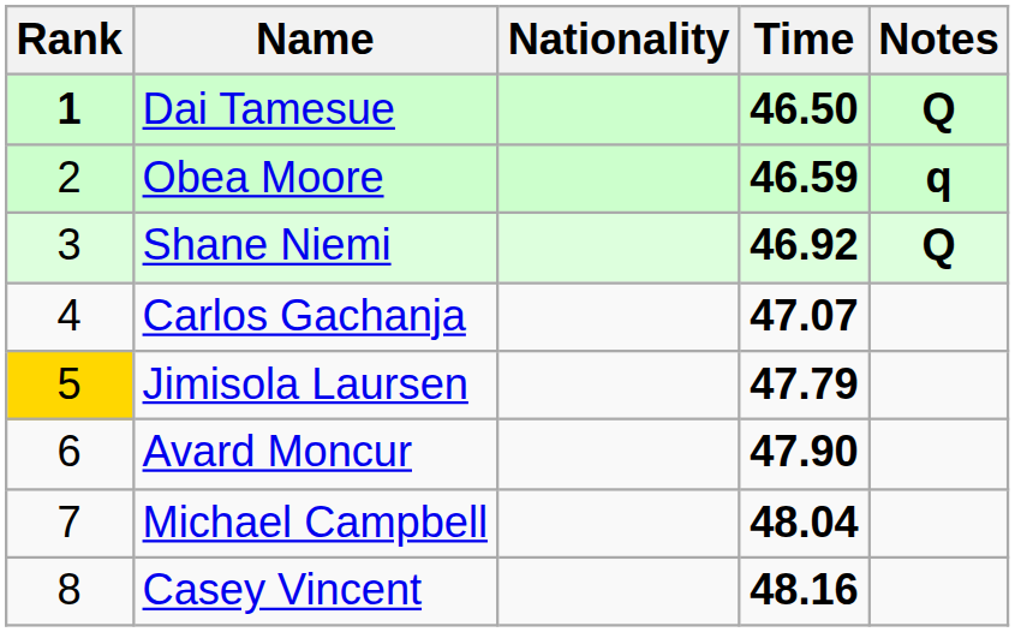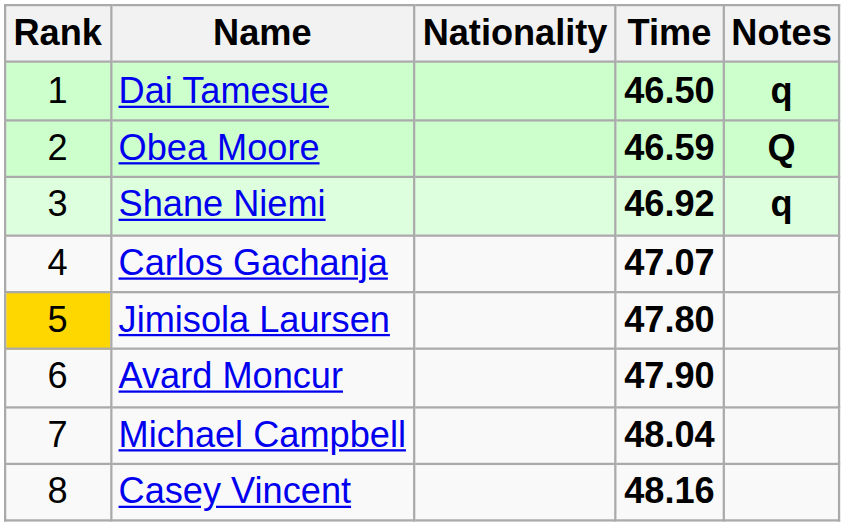Dai Tamesue | Rank: bold -> normal
Dai Tamesue | Notes: Q -> q
Obea Moore | Notes: q -> Q
Shane Niemi | Notes: Q -> q
Jimisola Laursen | Time: 47.79 -> 47.80
